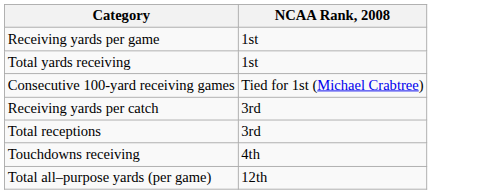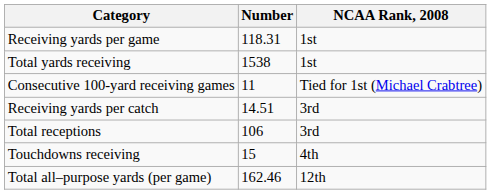+ column: Number | 118.31 | 1538 | 11 | 14.51 | 106 | 15 | 162.46
